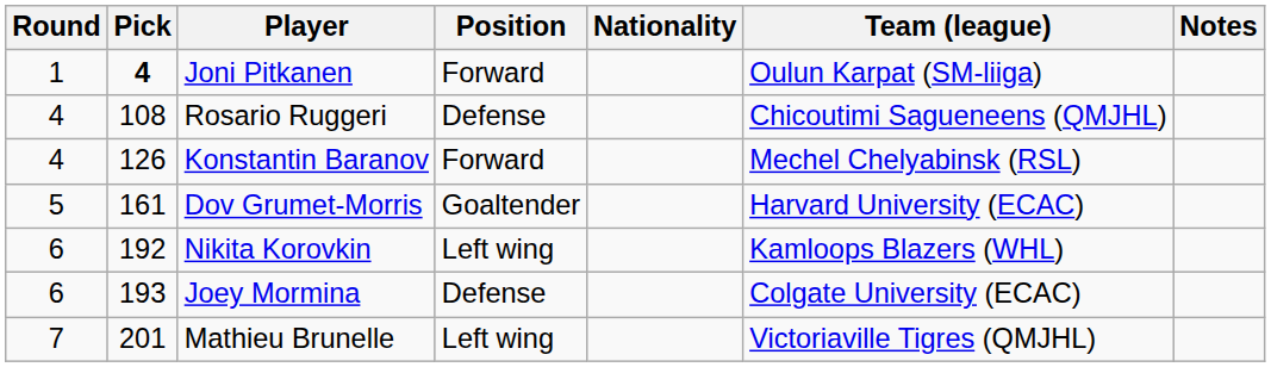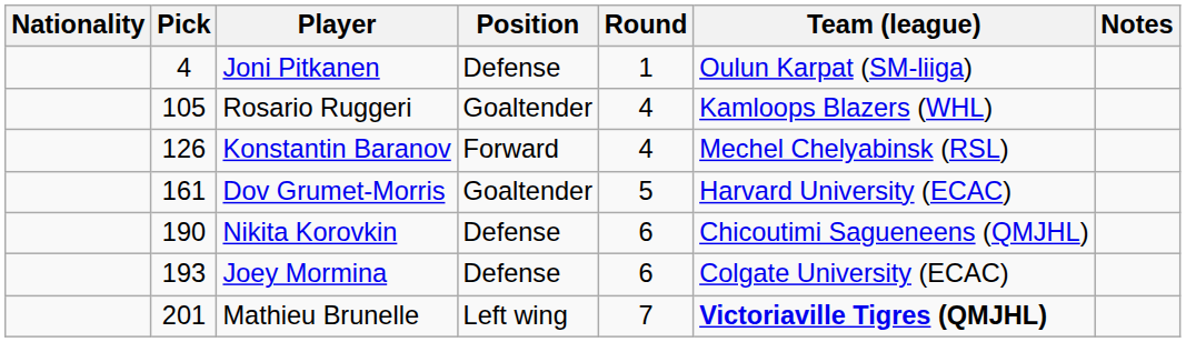columns swapped: Round <-> Nationality
Joni Pitkanen | Pick: bold -> normal
Joni Pitkanen | Position: Forward -> Defense
Rosario Ruggeri | Pick: 108 -> 105
Rosario Ruggeri | Position: Defense -> Goaltender
Rosario Ruggeri | Team (league): Chicoutimi Sagueneens (QMJHL) -> Kamloops Blazers (WHL)
Nikita Korovkin | Pick: 192 -> 190
Nikita Korovkin | Position: Left wing -> Defense
Nikita Korovkin | Team (league): Kamloops Blazers (WHL) -> Chicoutimi Sagueneens (QMJHL)
Mathieu Brunelle | Team (league): normal -> bold
